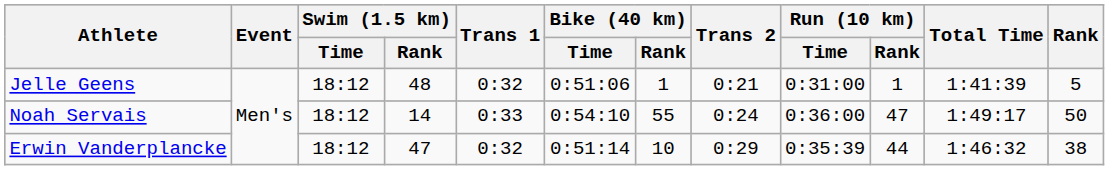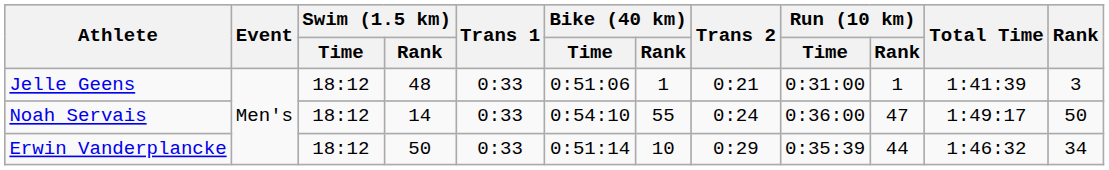Jelle Geens | Trans 1: 0:32 -> 0:33
Jelle Geens | Rank: 5 -> 3
Erwin Vanderplancke | Swim (1.5 km) / Rank: 47 -> 50
Erwin Vanderplancke | Trans 1: 0:32 -> 0:33
Erwin Vanderplancke | Rank: 38 -> 34
